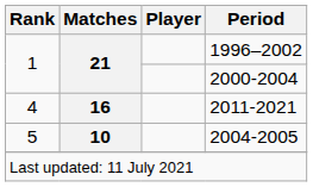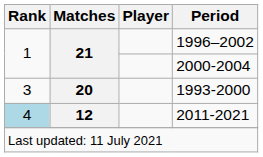+ row: 3 | 20 | 1993-2000
2011-2021 | Rank: no background -> lightblue background
2011-2021 | Matches: 16 -> 12
- row: 5 | 10 | 2004-2005
